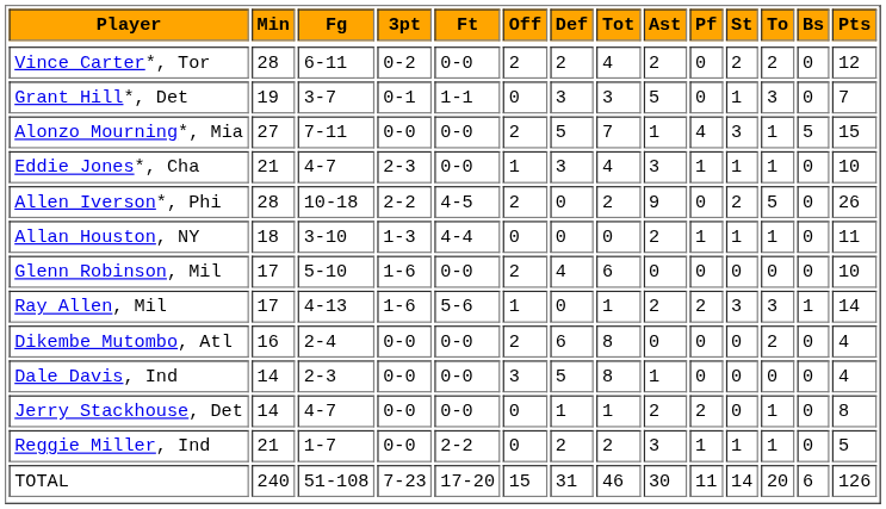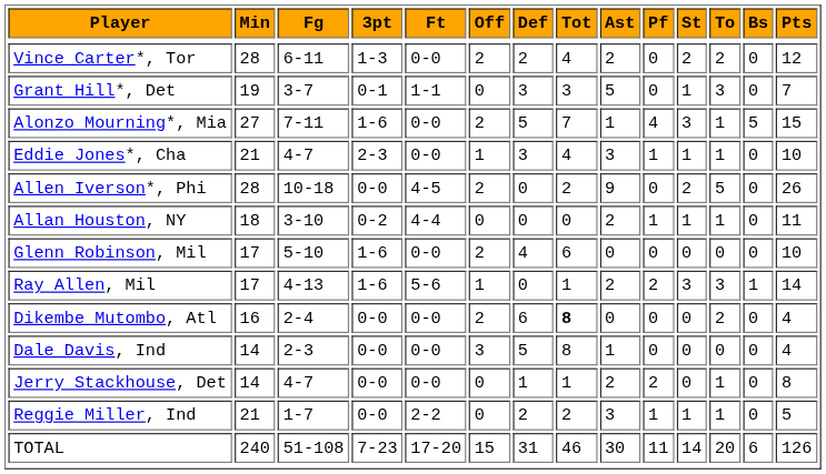Vince Carter*, Tor | 3pt: 0-2 -> 1-3
Alonzo Mourning*, Mia | 3pt: 0-0 -> 1-6
Allen Iverson*, Phi | 3pt: 2-2 -> 0-0
Allan Houston, NY | 3pt: 1-3 -> 0-2
Dikembe Mutombo, Atl | Tot: normal -> bold
